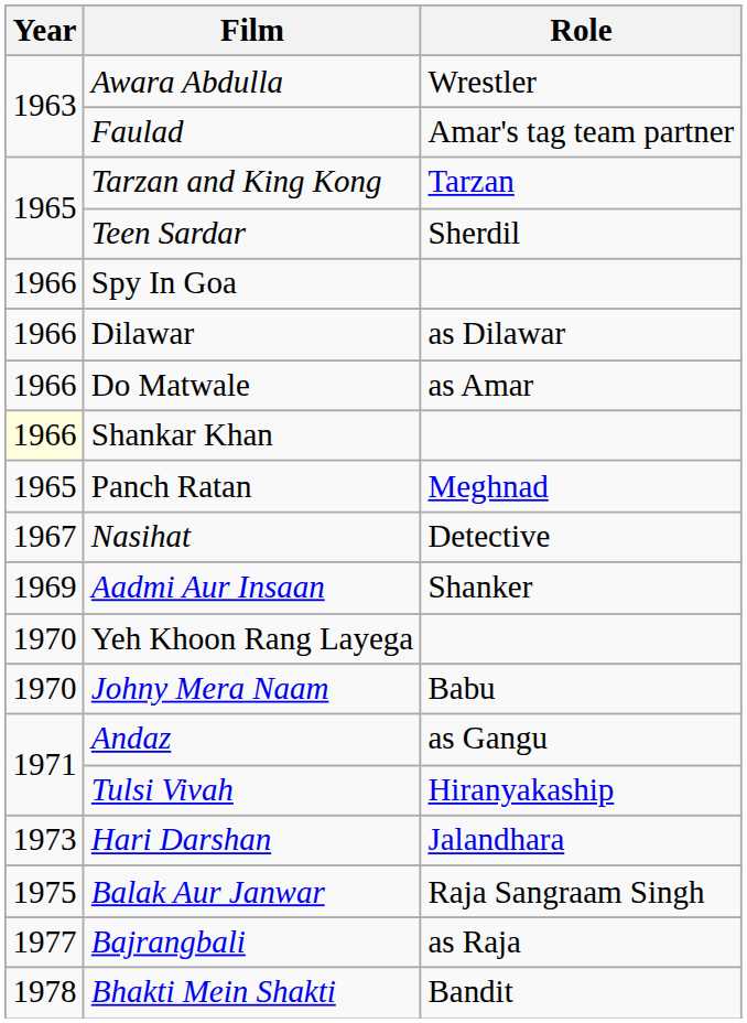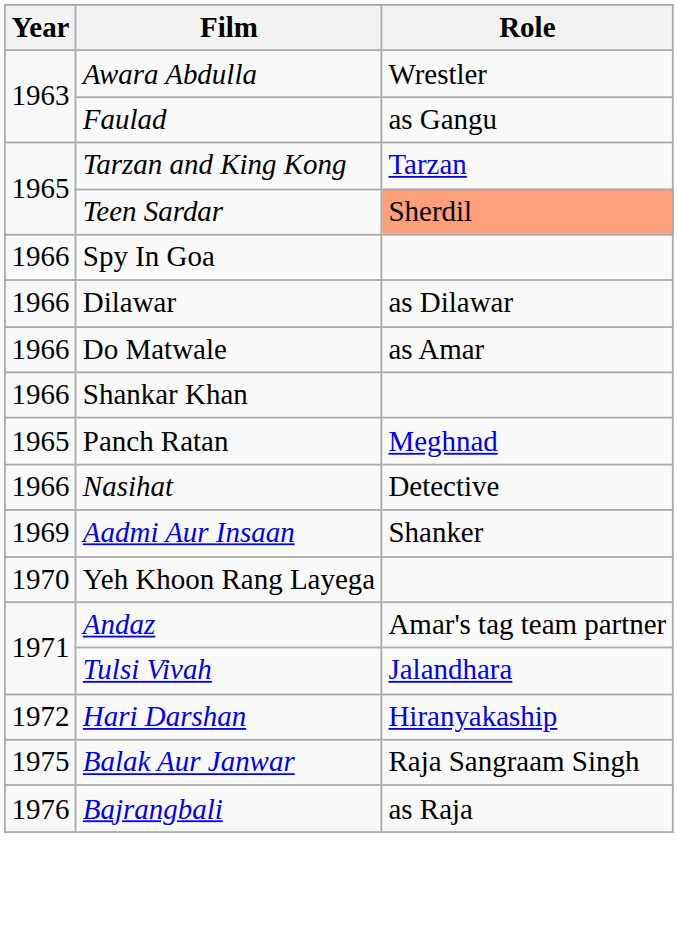Faulad | Role: Amar's tag team partner -> as Gangu
Teen Sardar | Role: no background -> lightsalmon background
Shankar Khan | Year: lightyellow background -> no background
Nasihat | Year: 1967 -> 1966
- row: 1970 | Johny Mera Naam | Babu
Andaz | Role: as Gangu -> Amar's tag team partner
Tulsi Vivah | Role: Hiranyakaship -> Jalandhara
Hari Darshan | Year: 1973 -> 1972
Hari Darshan | Role: Jalandhara -> Hiranyakaship
Bajrangbali | Year: 1977 -> 1976
- row: 1978 | Bhakti Mein Shakti | Bandit
